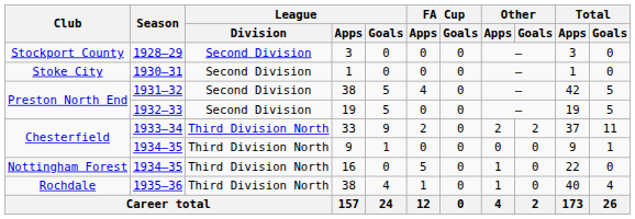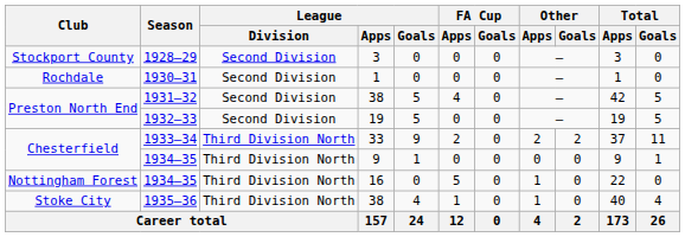1930–31 | Club: Stoke City -> Rochdale
1935–36 | Club: Rochdale -> Stoke City
